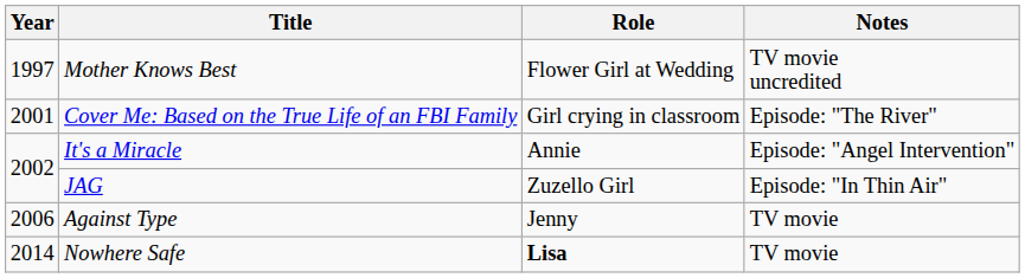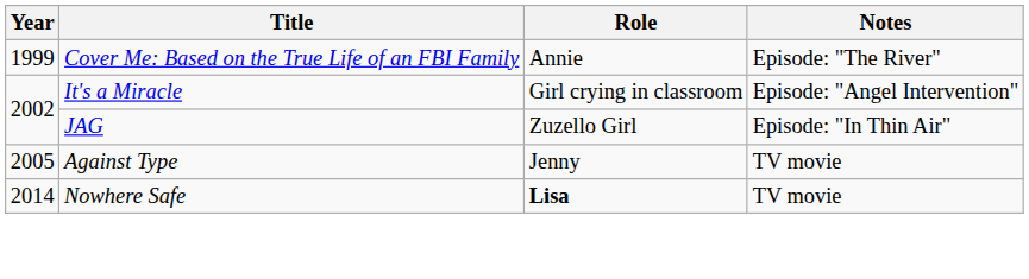- row: 1997 | Mother Knows Best | Flower Girl at Wedding | TV movie uncredited
Cover Me: Based on the True Life of an FBI Family | Year: 2001 -> 1999
Cover Me: Based on the True Life of an FBI Family | Role: Girl crying in classroom -> Annie
It's a Miracle | Role: Annie -> Girl crying in classroom
Against Type | Year: 2006 -> 2005
